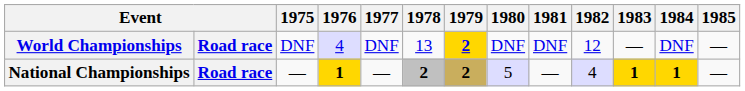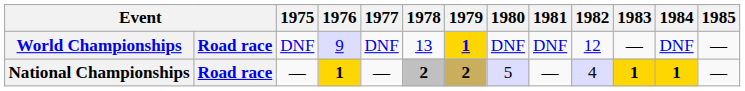World Championships | 1976: 4 -> 9
World Championships | 1979: 2 -> 1
